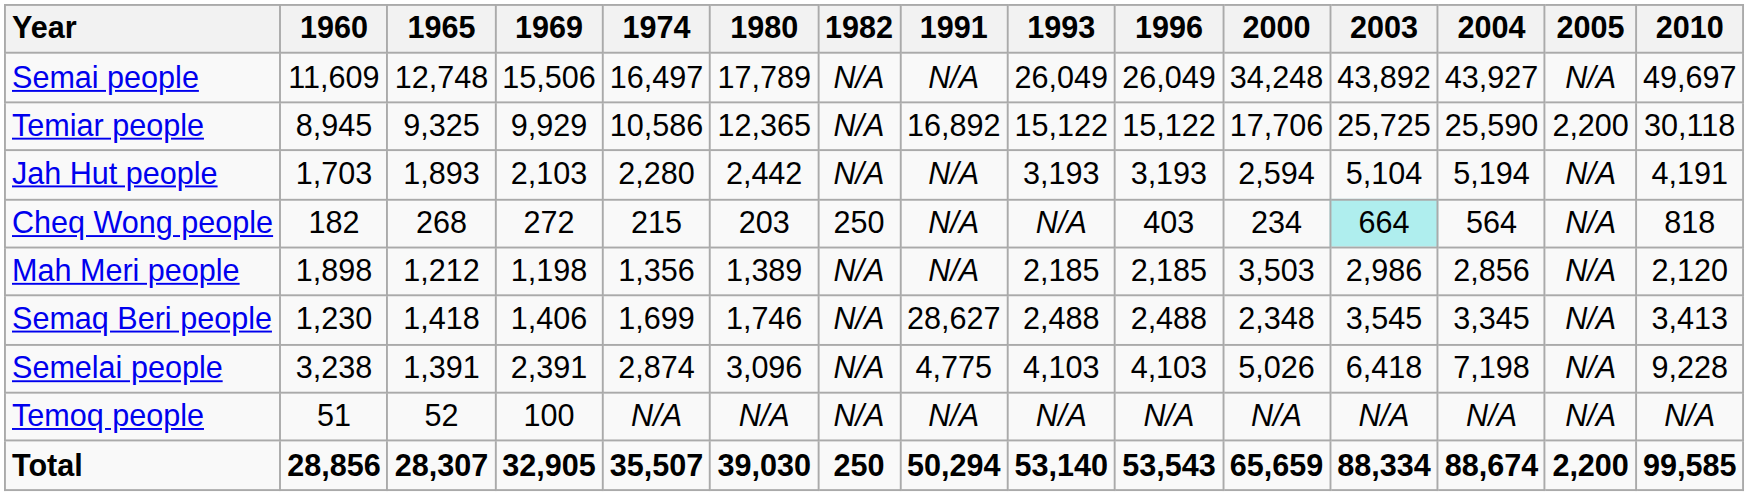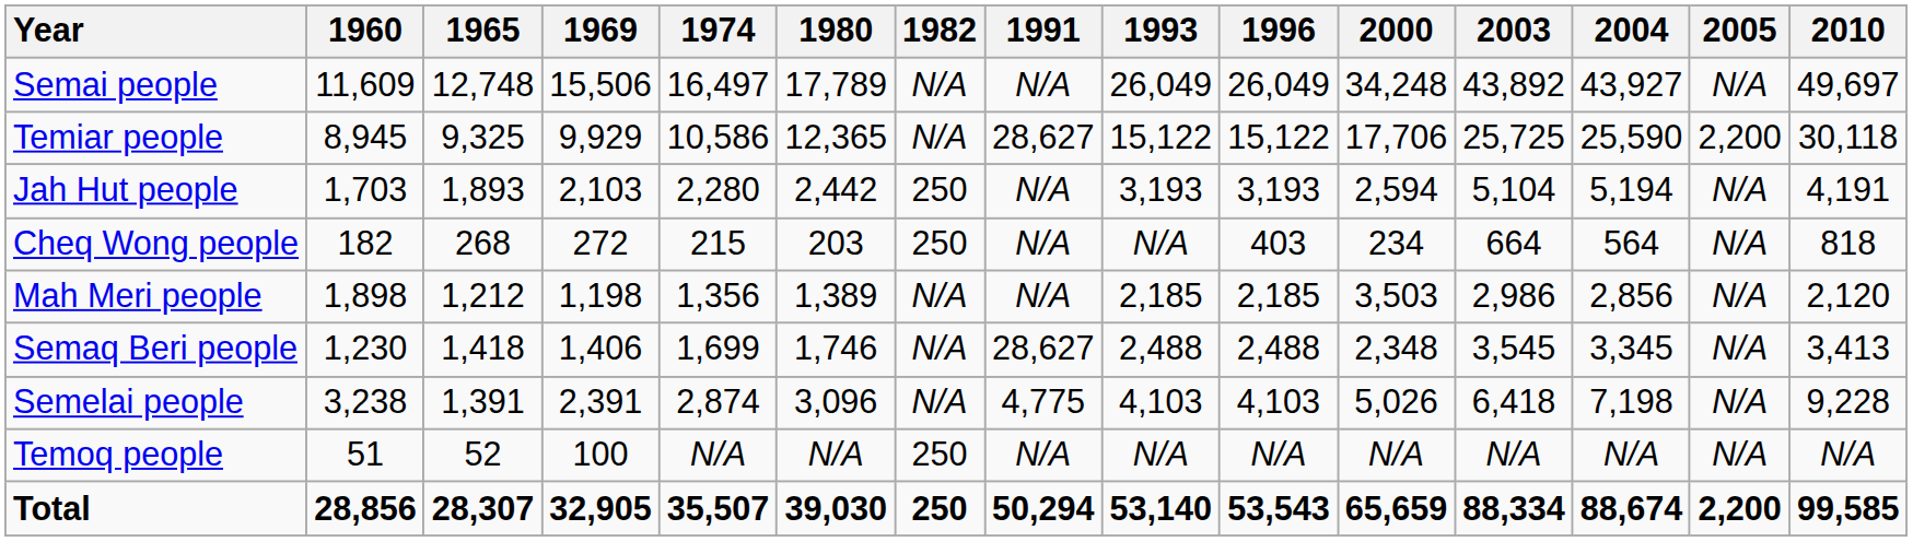Temiar people | 1991: 16,892 -> 28,627
Jah Hut people | 1982: N/A -> 250
Cheq Wong people | 2003: paleturquoise background -> no background
Temoq people | 1982: N/A -> 250
